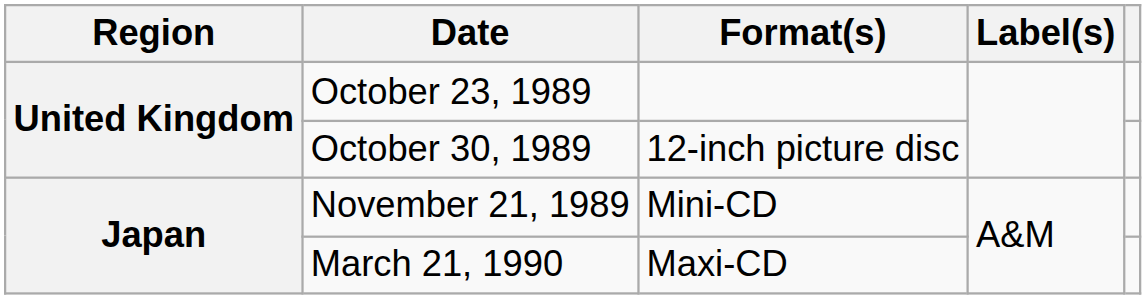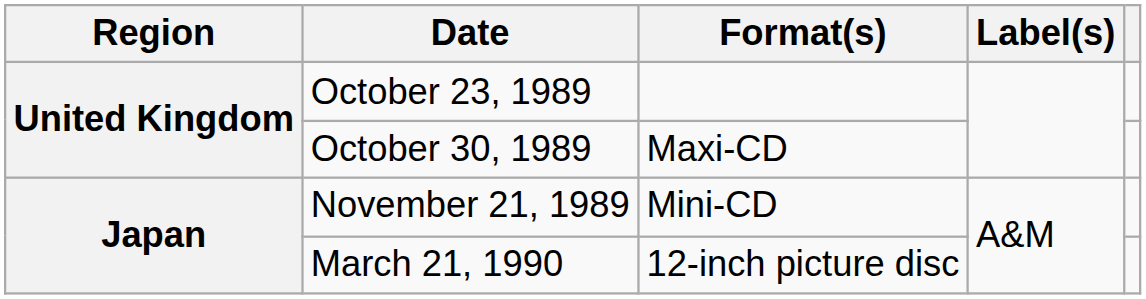October 30, 1989 | Format(s): 12-inch picture disc -> Maxi-CD
March 21, 1990 | Format(s): Maxi-CD -> 12-inch picture disc
